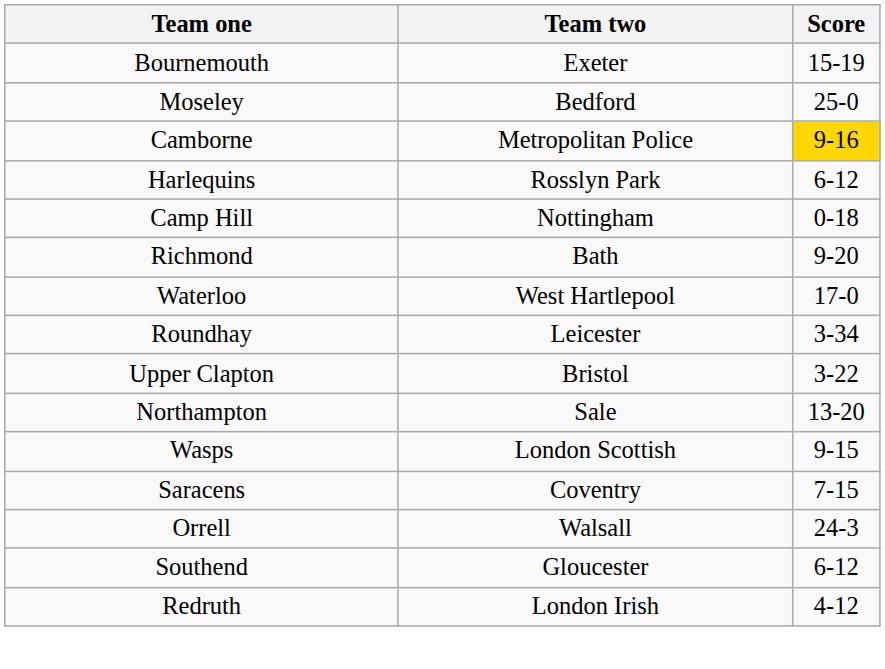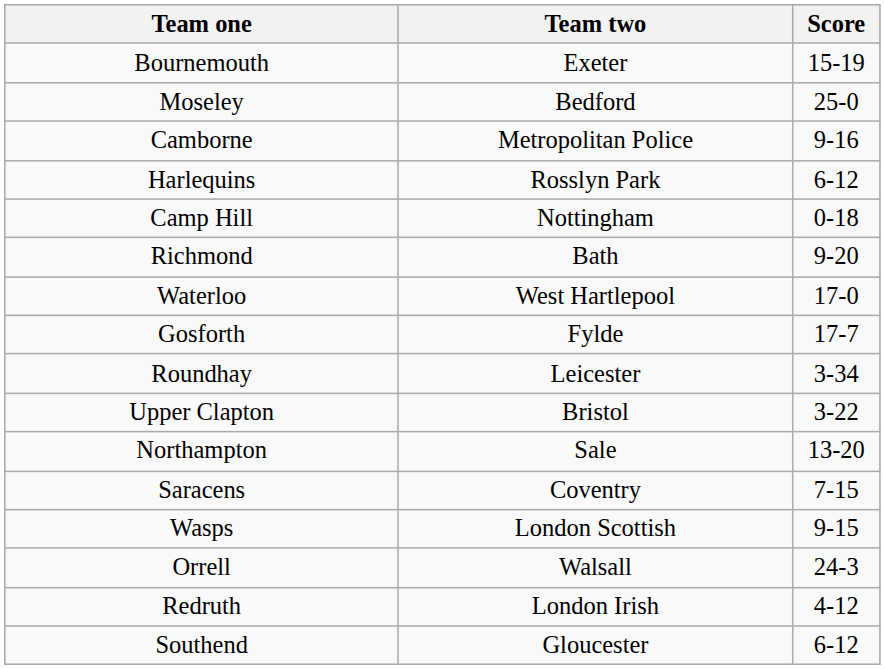Camborne | Score: gold background -> no background
+ row: Gosforth | Fylde | 17-7
rows swapped: Saracens <-> Wasps
rows swapped: Redruth <-> Southend
